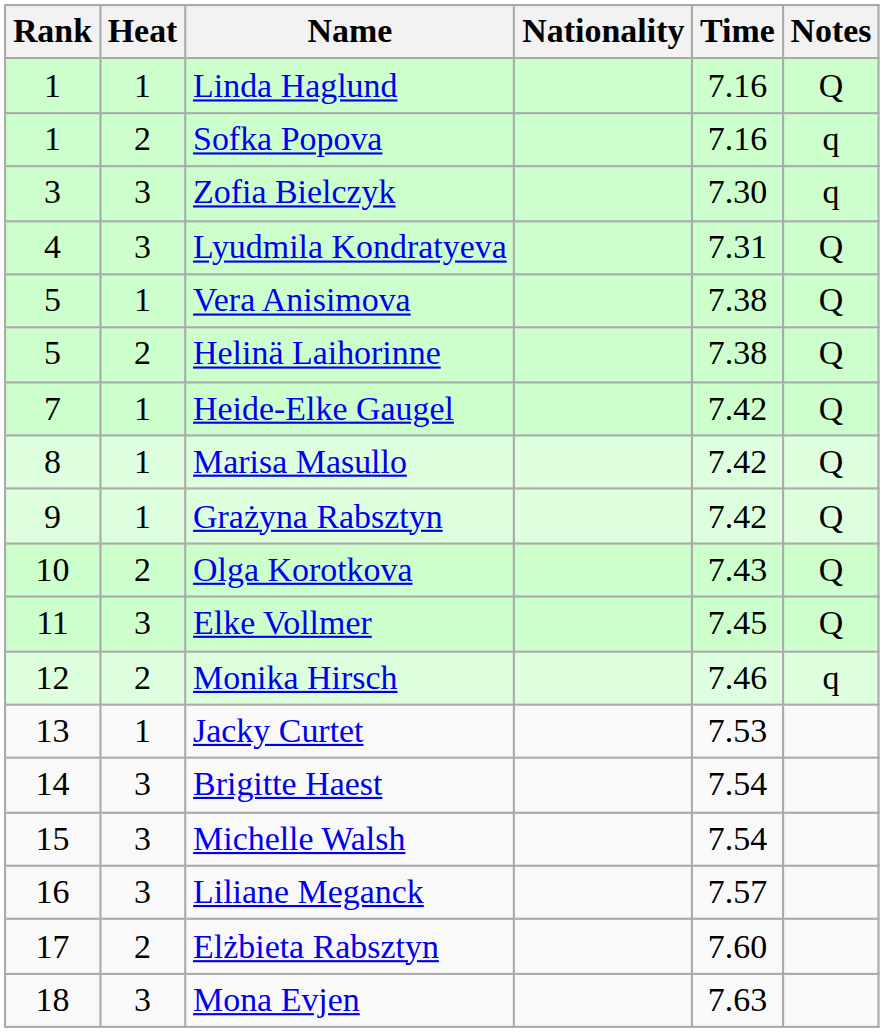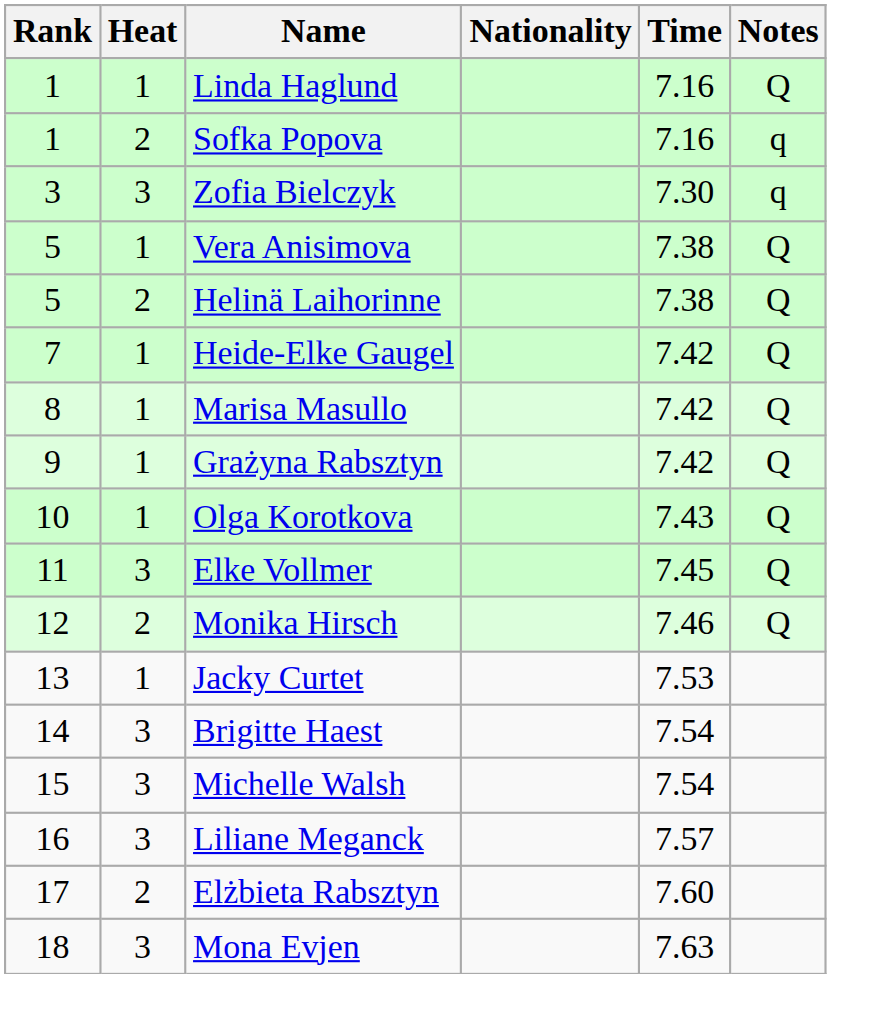- row: 4 | 3 | Lyudmila Kondratyeva | 7.31 | Q
Olga Korotkova | Heat: 2 -> 1
Monika Hirsch | Notes: q -> Q
